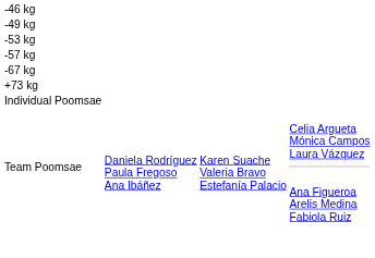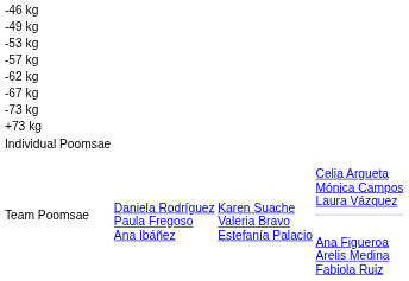+ row: -62 kg
+ row: -73 kg
